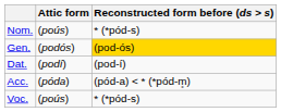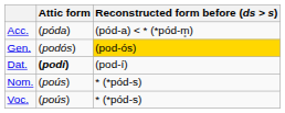rows swapped: Nom. <-> Acc.
Dat. | Attic form: normal -> bold
